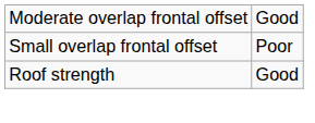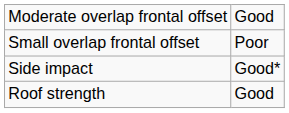+ row: Side impact | Good*
